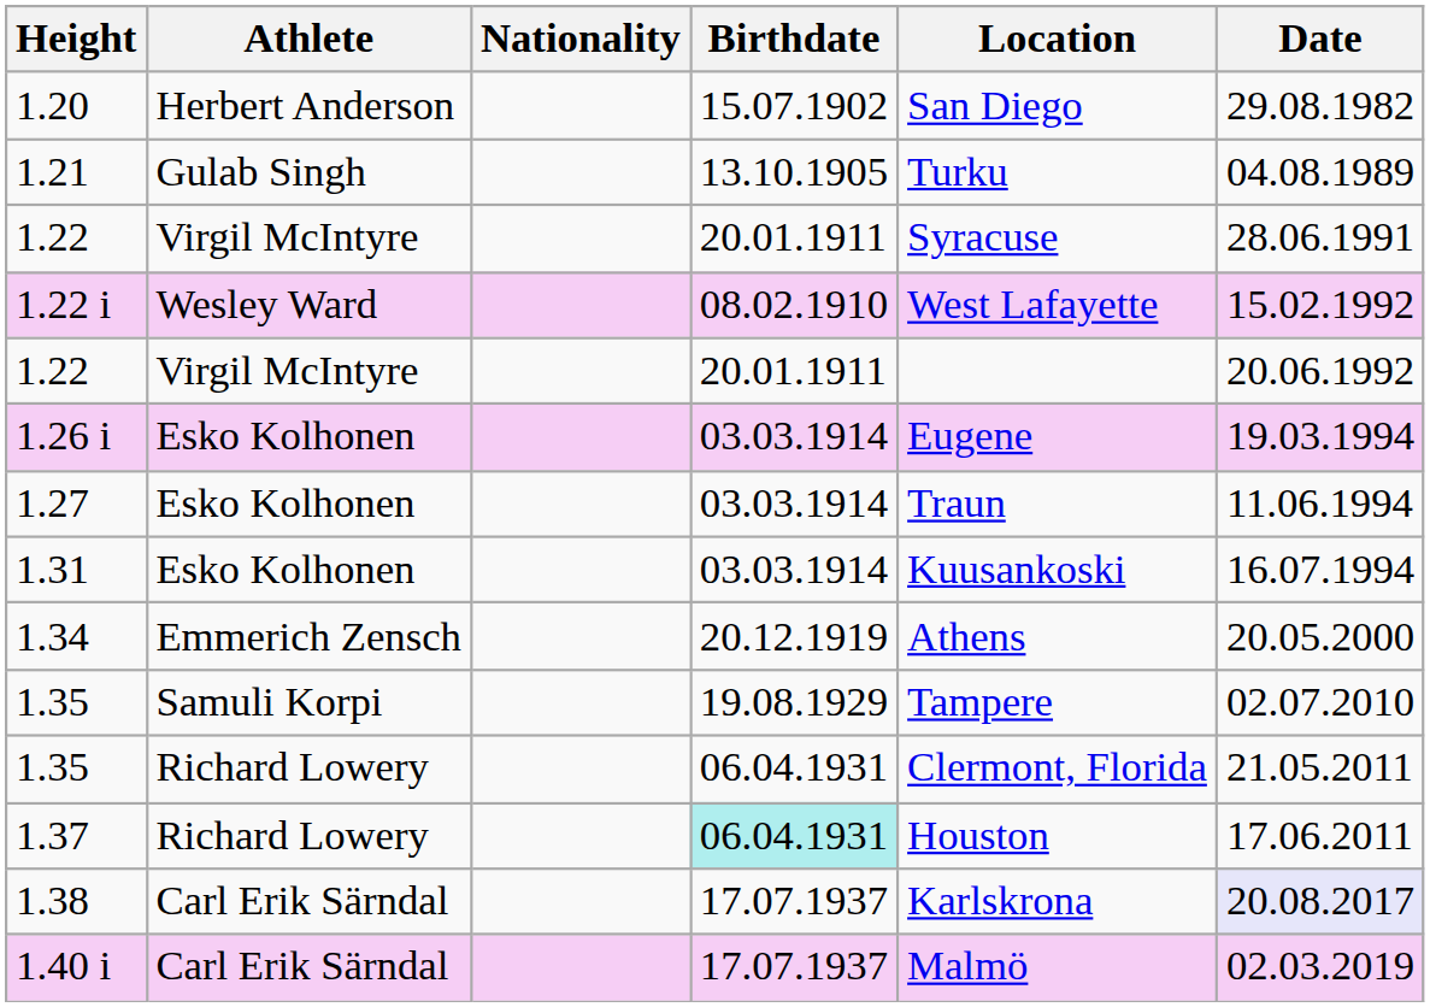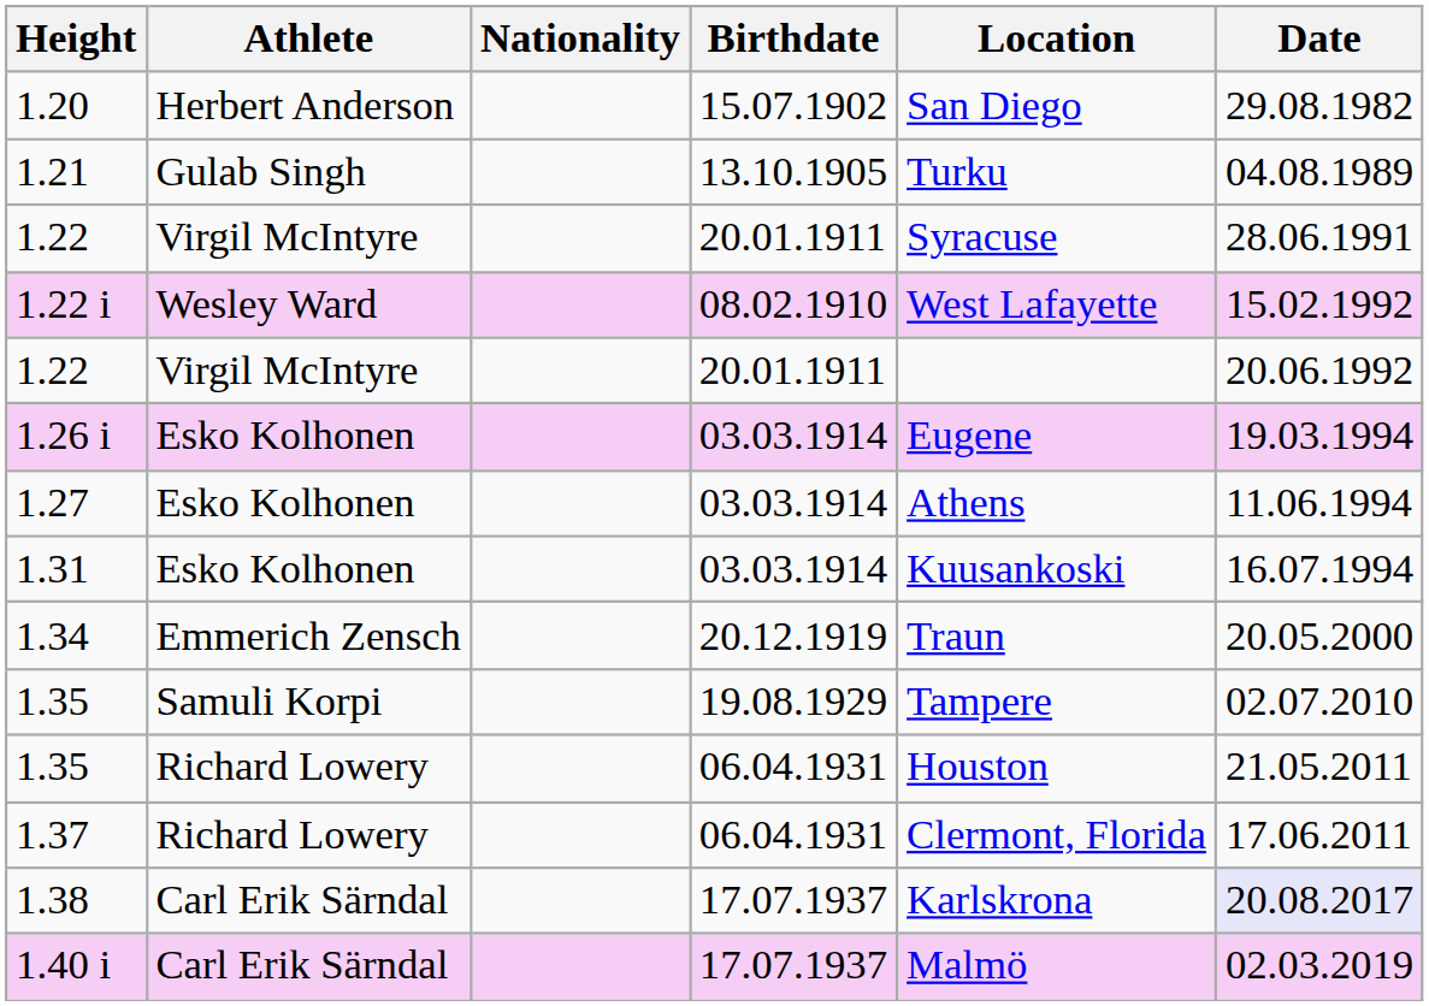1.27 | Location: Traun -> Athens
1.34 | Location: Athens -> Traun
1.35 / Richard Lowery | Location: Clermont, Florida -> Houston
1.37 | Birthdate: paleturquoise background -> no background
1.37 | Location: Houston -> Clermont, Florida
